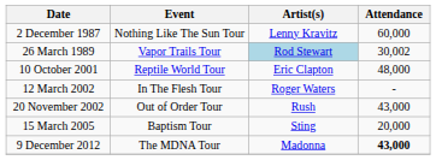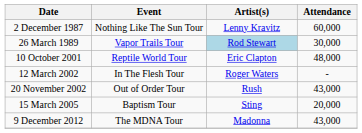26 March 1989 | Attendance: 30,002 -> 30,000
9 December 2012 | Attendance: bold -> normal
